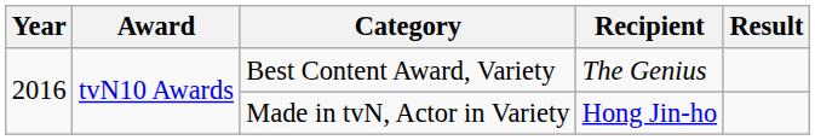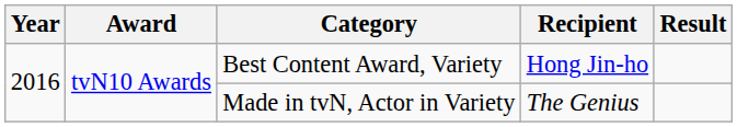Best Content Award, Variety | Recipient: The Genius -> Hong Jin-ho
Made in tvN, Actor in Variety | Recipient: Hong Jin-ho -> The Genius
